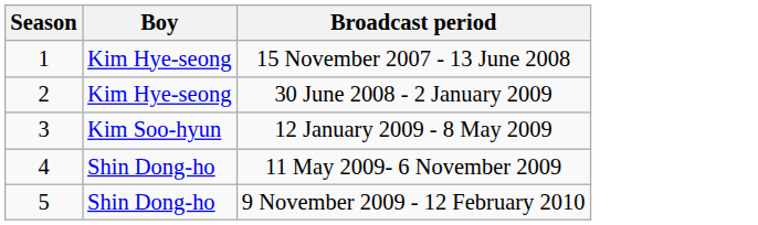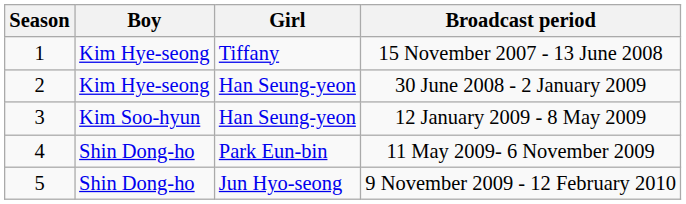+ column: Girl | Tiffany | Han Seung-yeon | Han Seung-yeon | Park Eun-bin | Jun Hyo-seong
